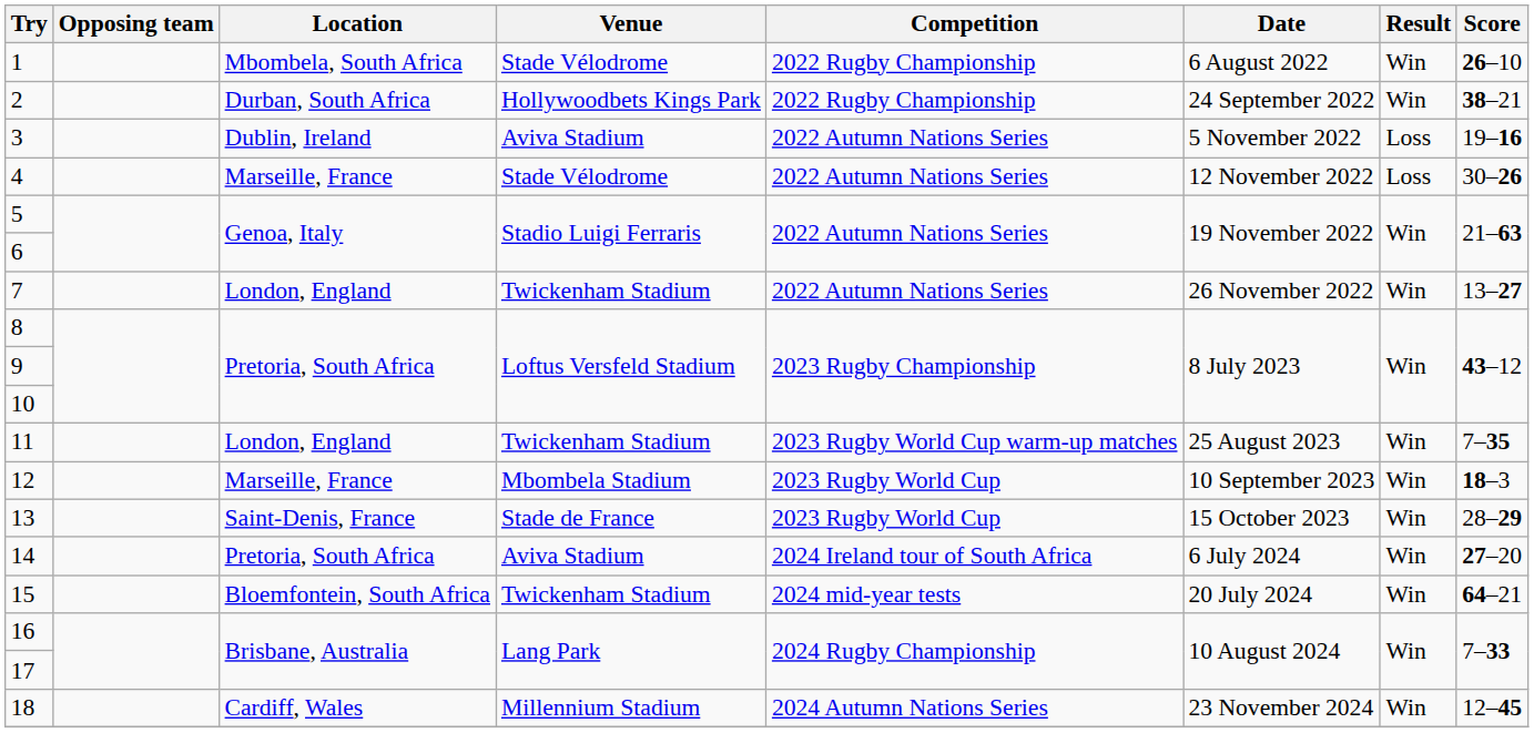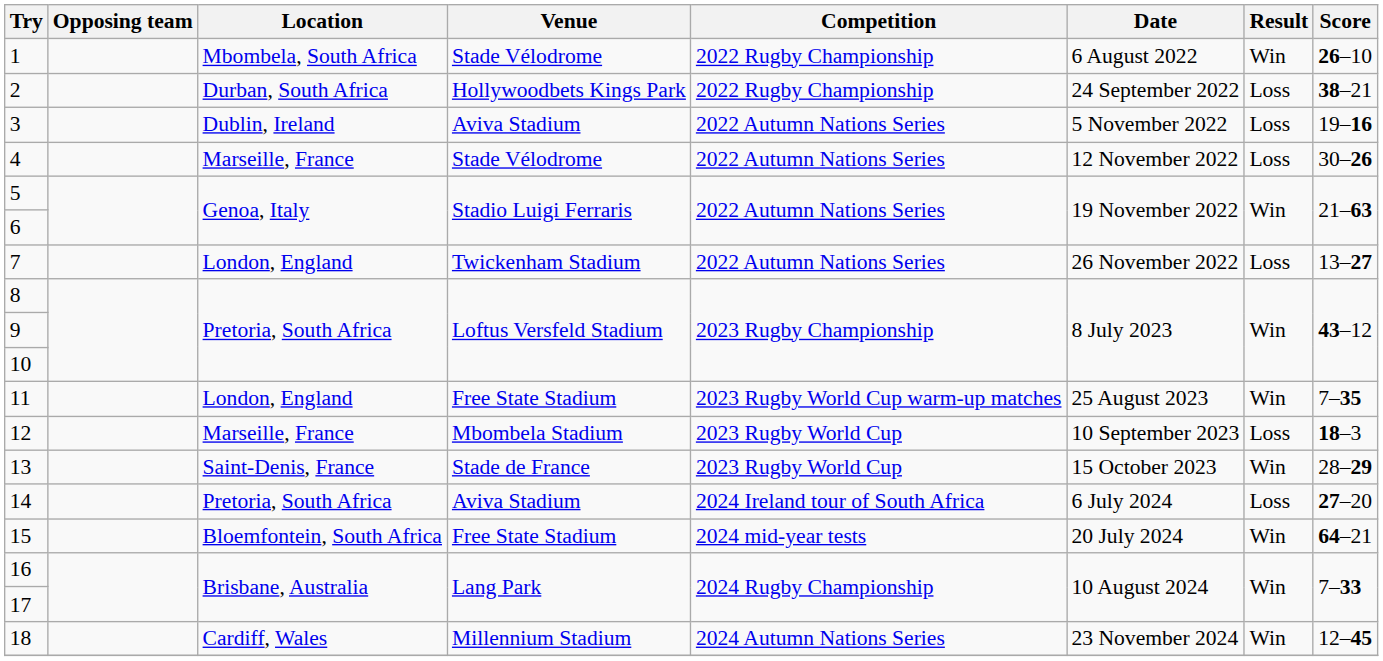2 | Result: Win -> Loss
7 | Result: Win -> Loss
11 | Venue: Twickenham Stadium -> Free State Stadium
12 | Result: Win -> Loss
14 | Result: Win -> Loss
15 | Venue: Twickenham Stadium -> Free State Stadium
